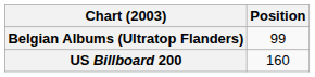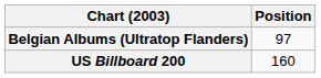Belgian Albums (Ultratop Flanders) | Position: 99 -> 97
